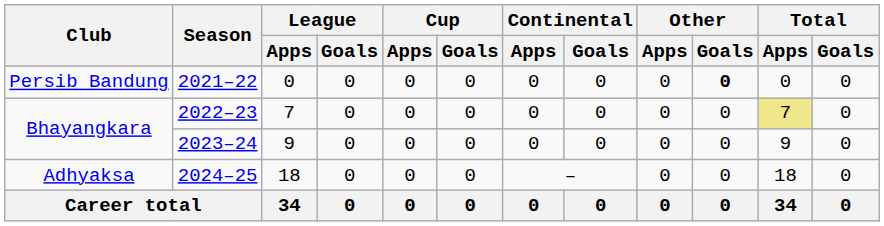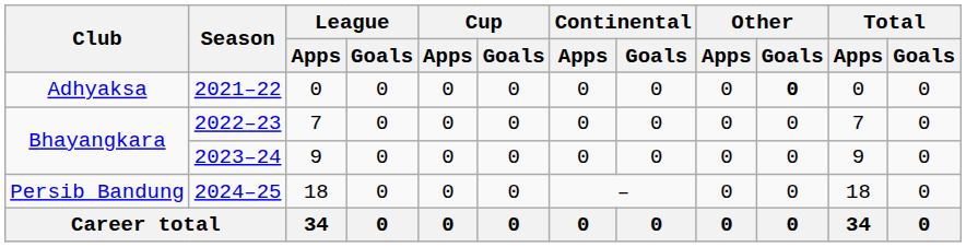2021–22 | Club: Persib Bandung -> Adhyaksa
2022–23 | Total / Apps: khaki background -> no background
2024–25 | Club: Adhyaksa -> Persib Bandung
